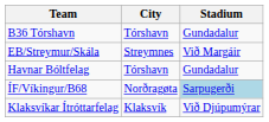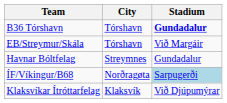B36 Tórshavn | Stadium: normal -> bold
EB/Streymur/Skála | City: Streymnes -> Tórshavn
Havnar Bóltfelag | City: Tórshavn -> Streymnes
